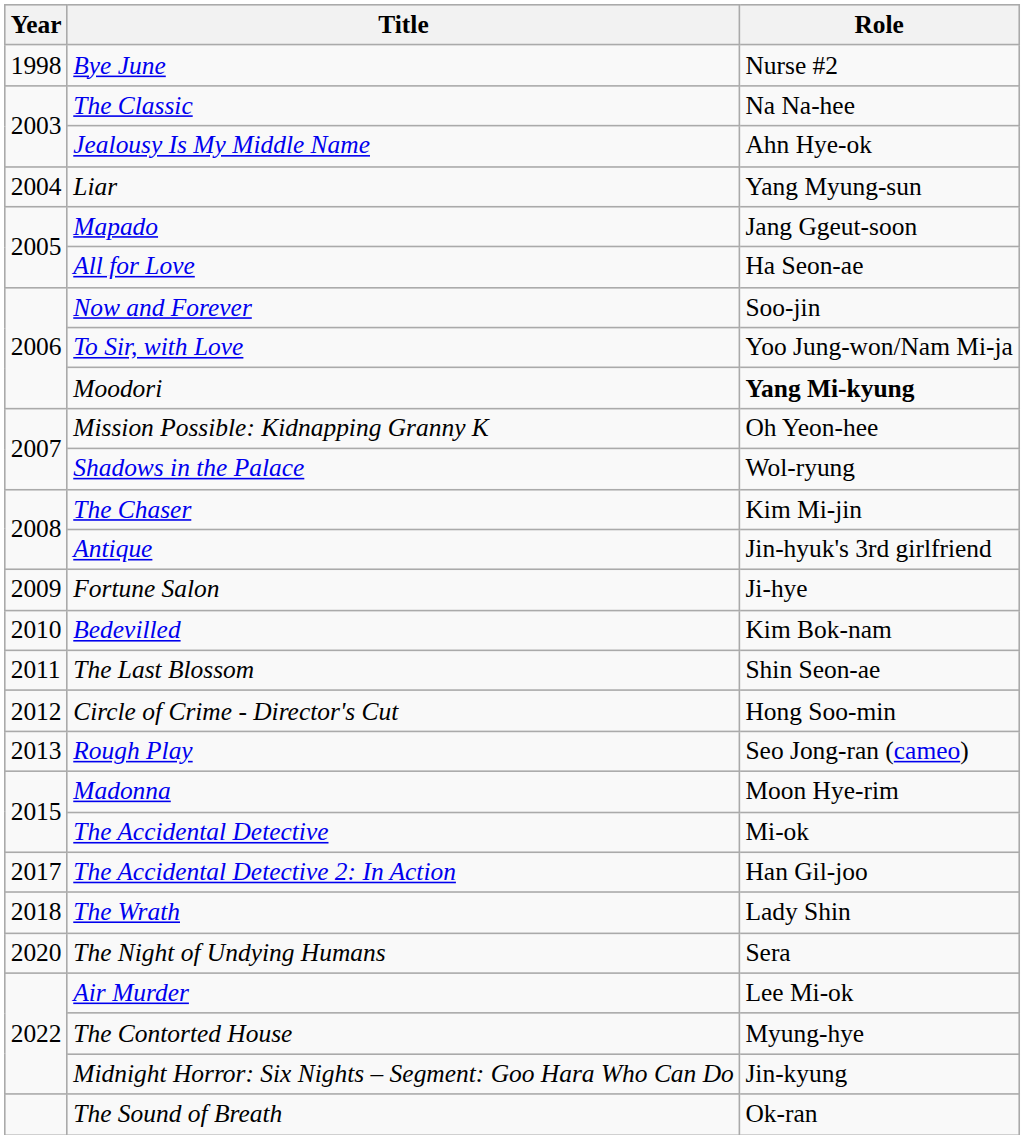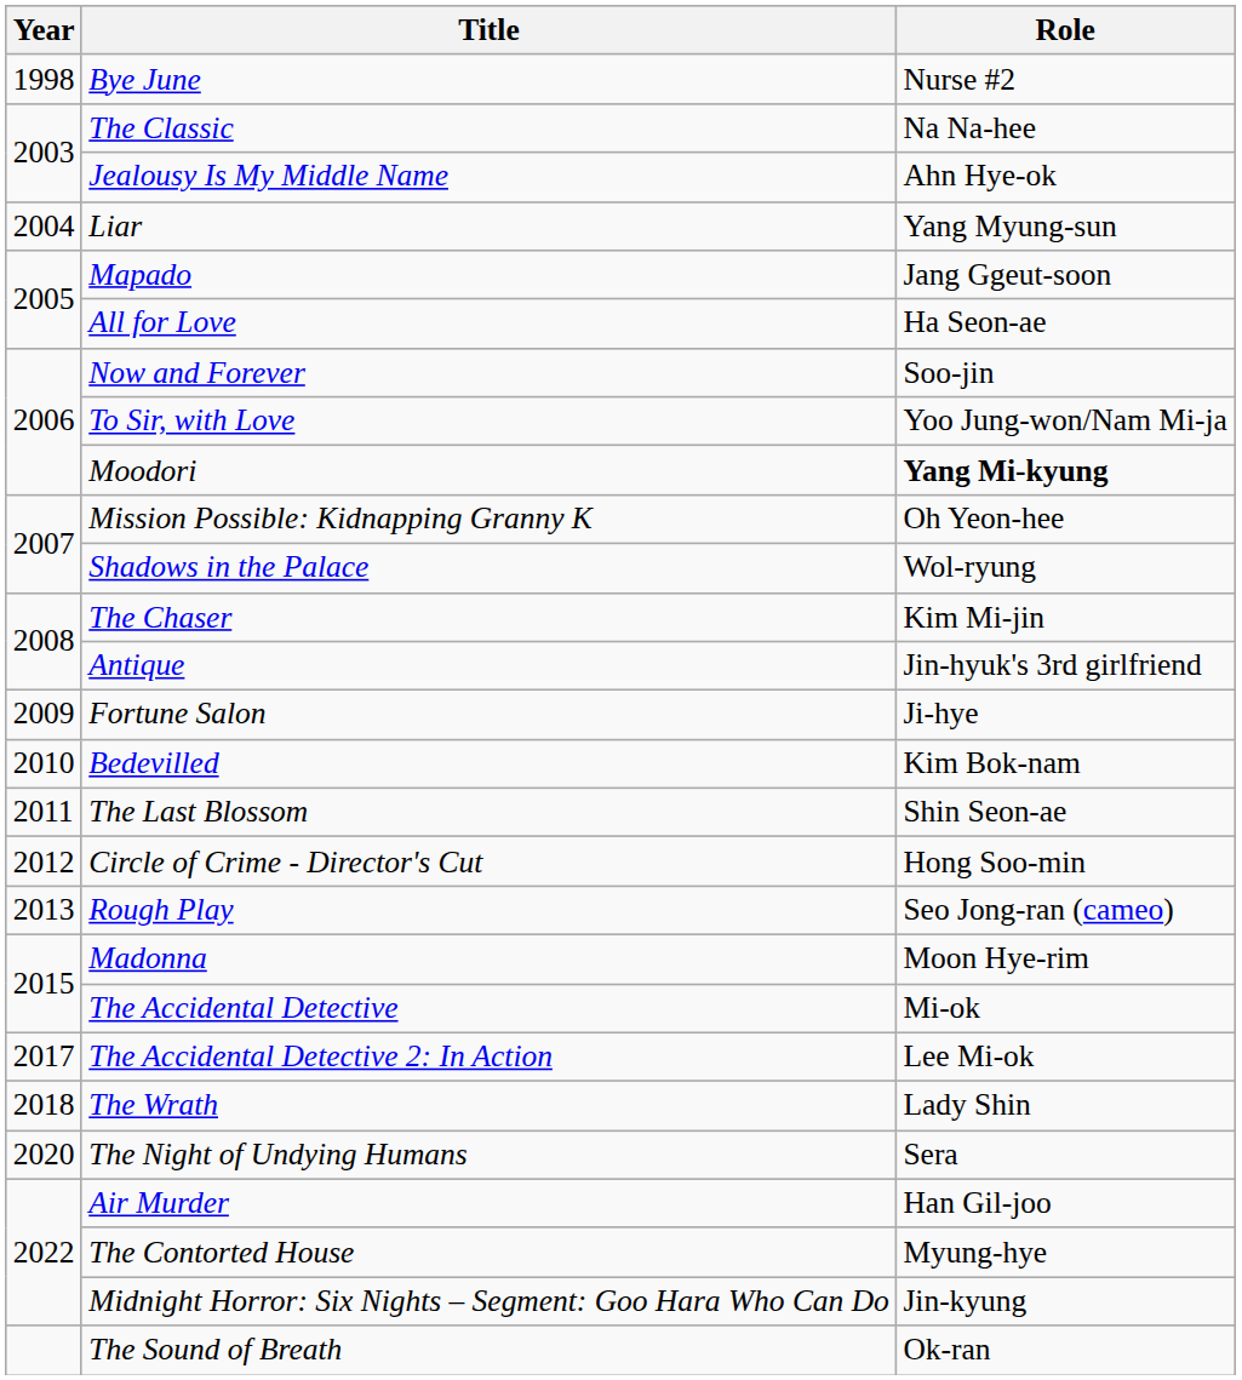The Accidental Detective 2: In Action | Role: Han Gil-joo -> Lee Mi-ok
Air Murder | Role: Lee Mi-ok -> Han Gil-joo
